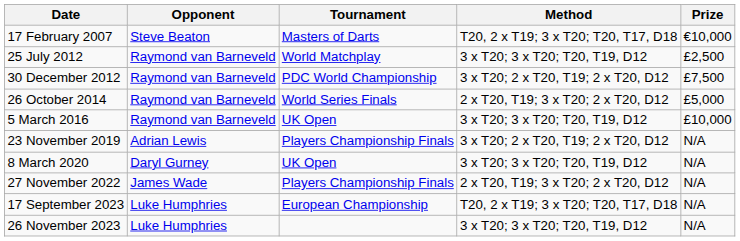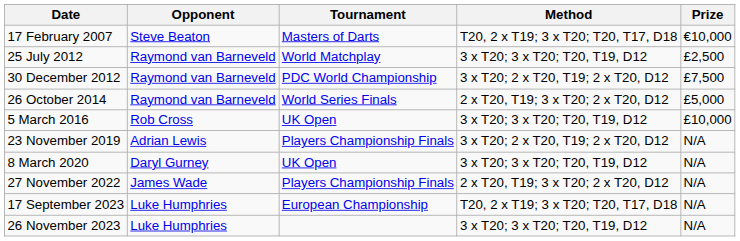5 March 2016 | Opponent: Raymond van Barneveld -> Rob Cross
